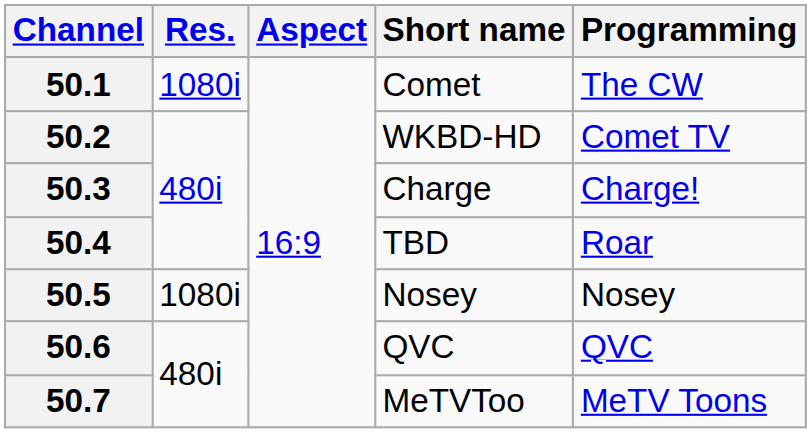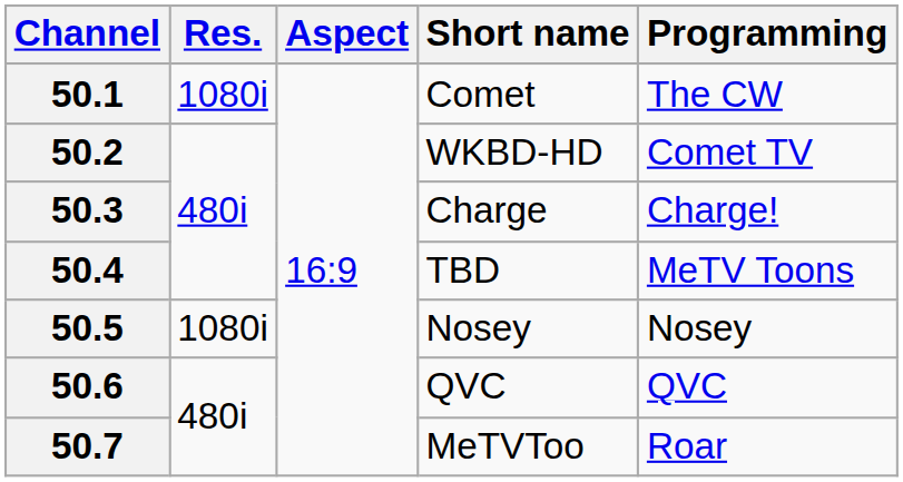50.4 | Programming: Roar -> MeTV Toons
50.7 | Programming: MeTV Toons -> Roar
